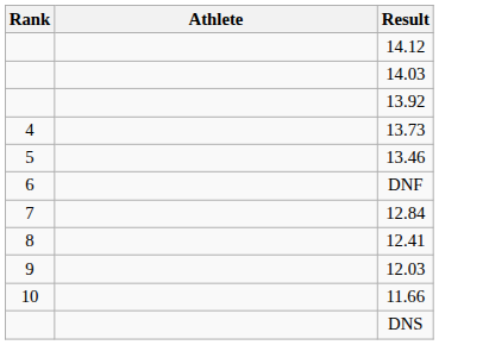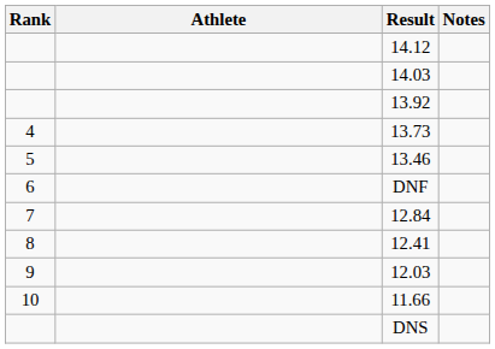+ column: Notes
